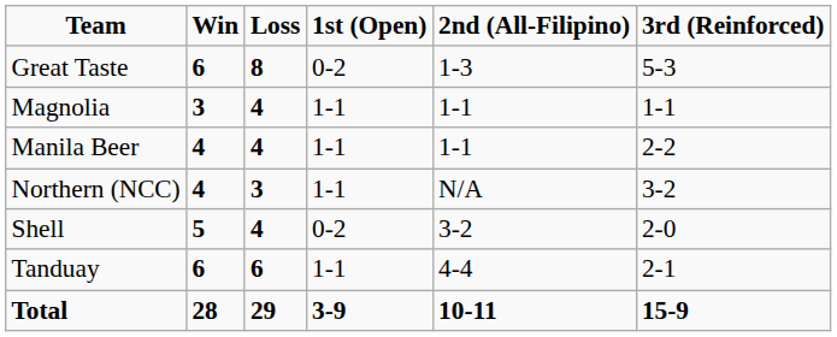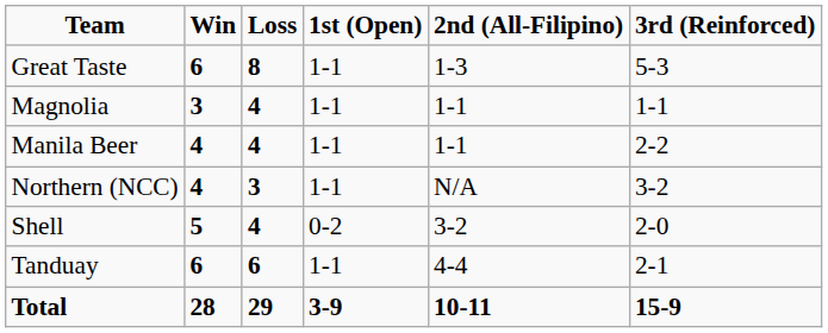Great Taste | 1st (Open): 0-2 -> 1-1
